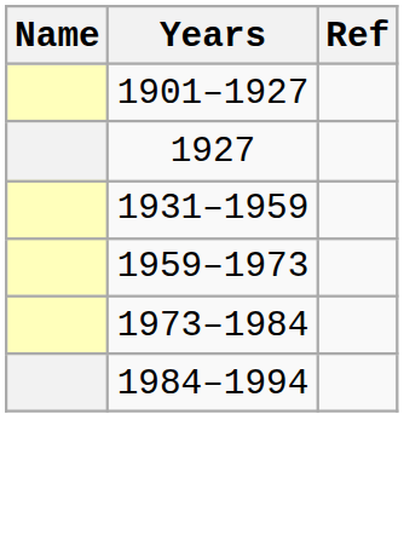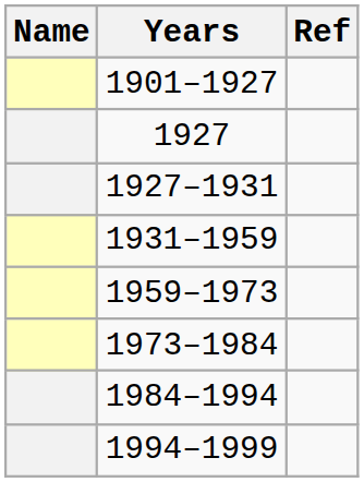+ row: 1927–1931
+ row: 1994–1999
